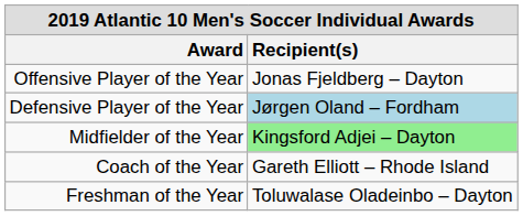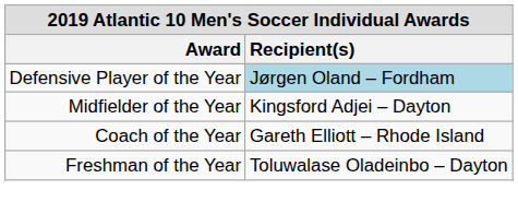- row: Offensive Player of the Year | Jonas Fjeldberg – Dayton
Midfielder of the Year | Recipient(s): lightgreen background -> no background
